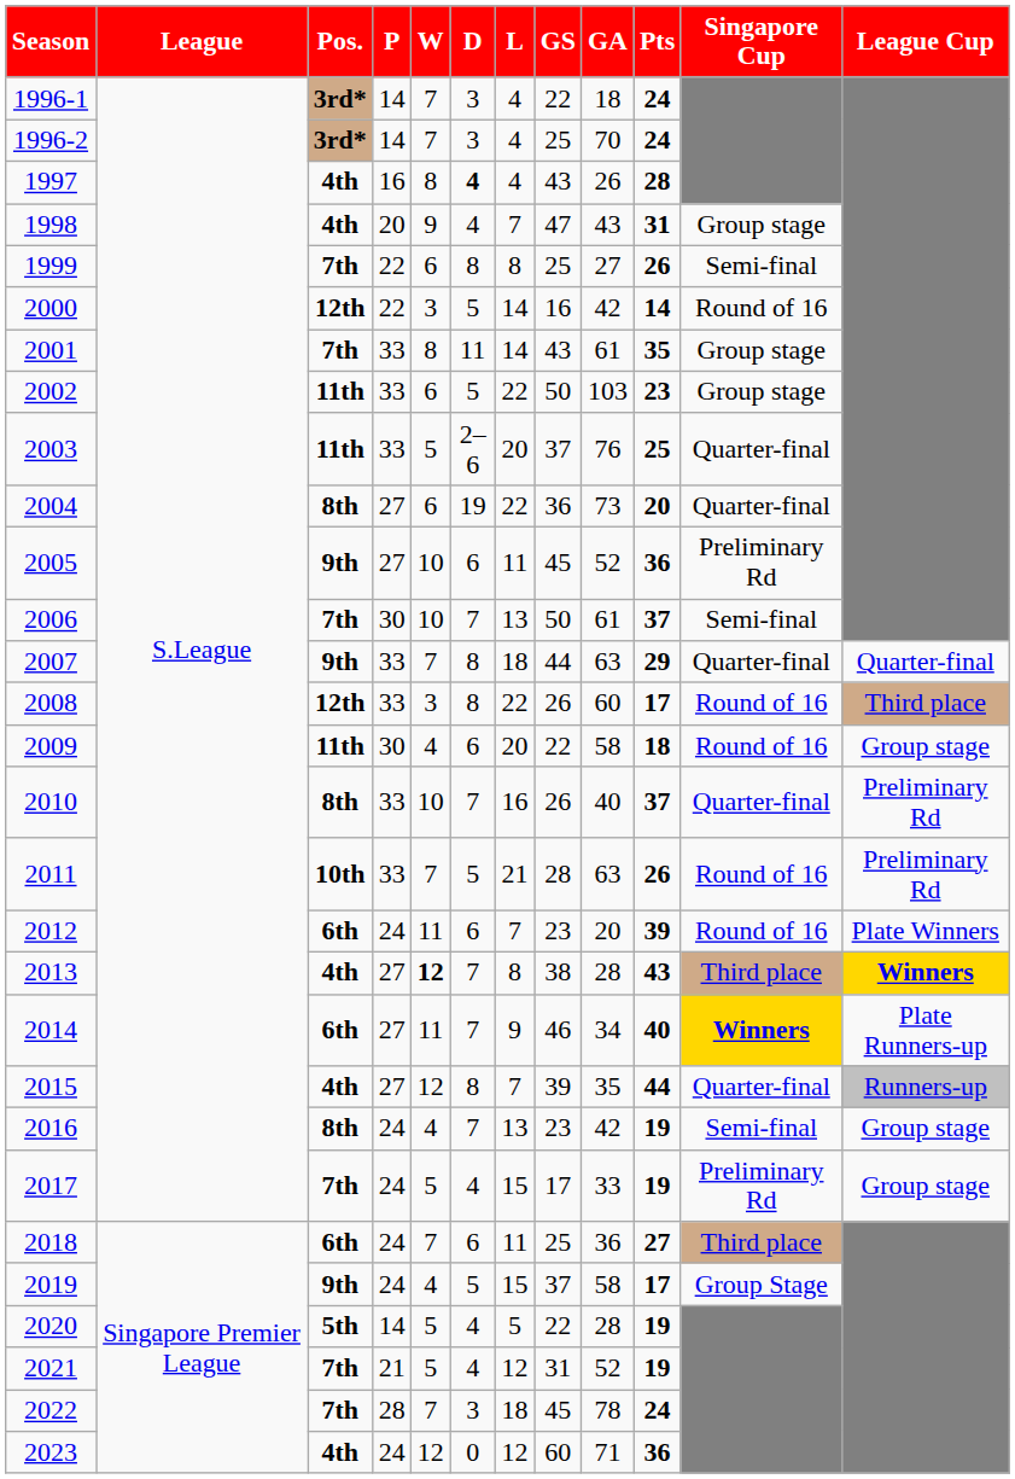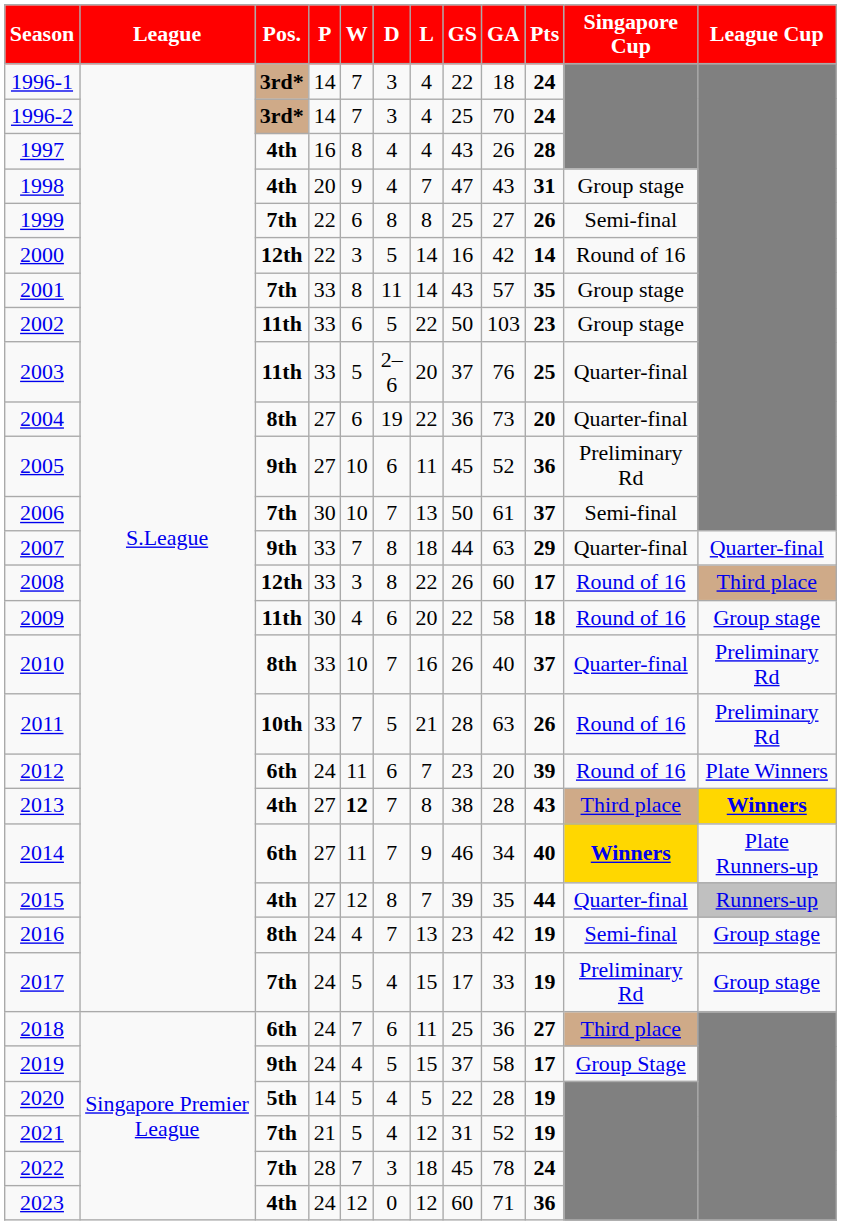1997 | D: bold -> normal
2001 | GA: 61 -> 57
